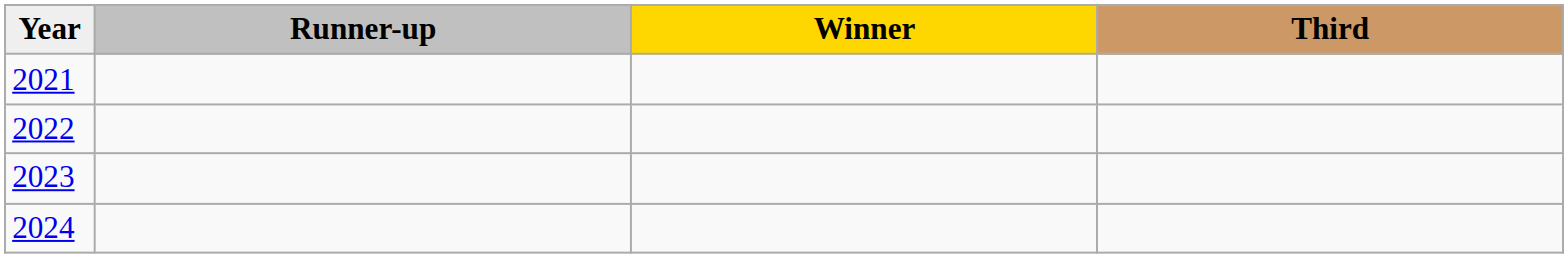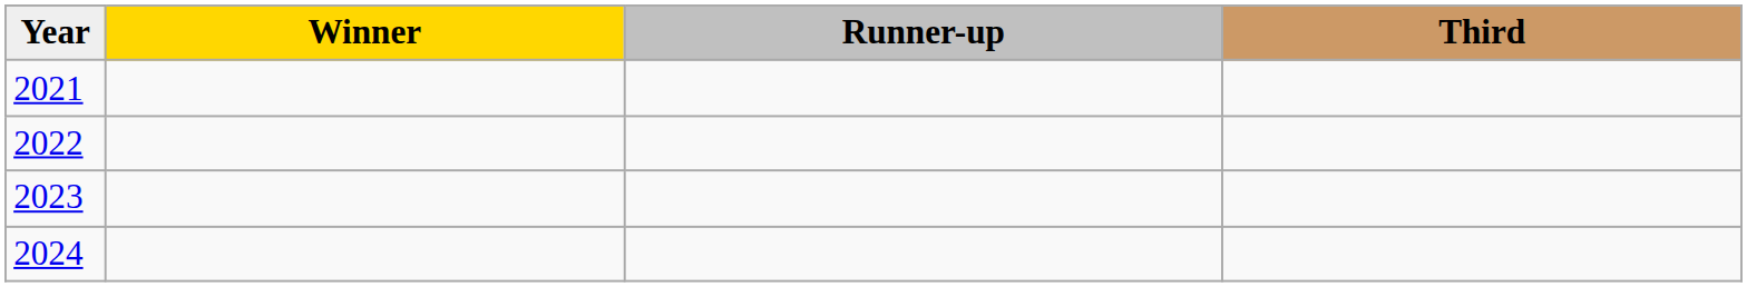columns swapped: Winner <-> Runner-up
